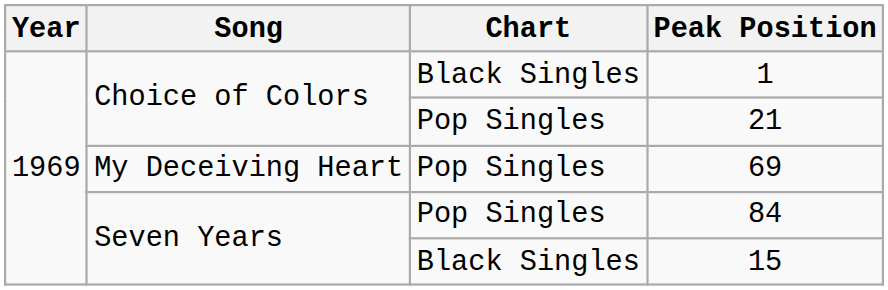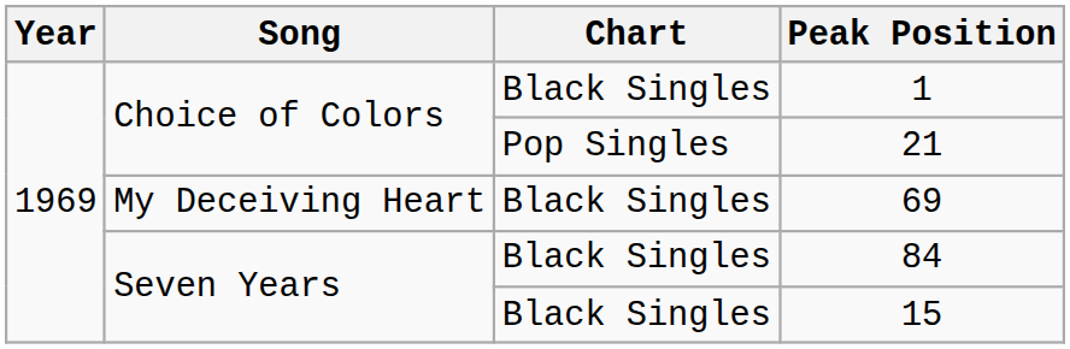69 | Chart: Pop Singles -> Black Singles
84 | Chart: Pop Singles -> Black Singles
